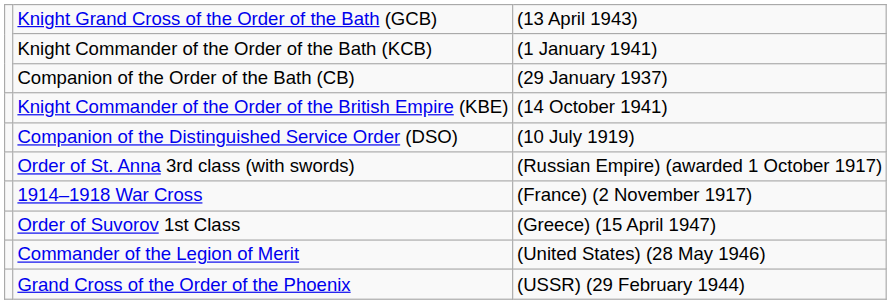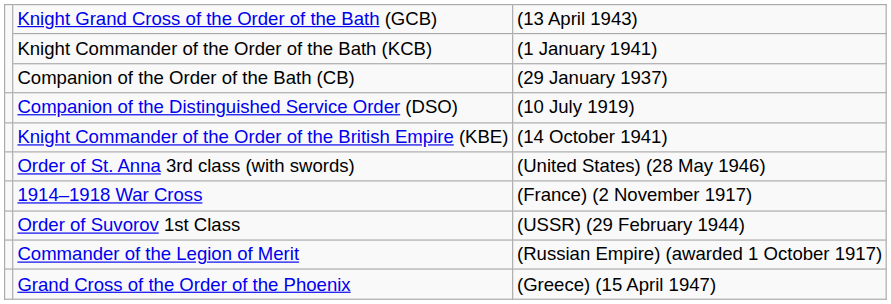rows swapped: Knight Commander of the Order of the British Empire (KBE) <-> Companion of the Distinguished Service Order (DSO)
Order of St. Anna 3rd class (with swords) | column 3: (Russian Empire) (awarded 1 October 1917) -> (United States) (28 May 1946)
Order of Suvorov 1st Class | column 3: (Greece) (15 April 1947) -> (USSR) (29 February 1944)
Commander of the Legion of Merit | column 3: (United States) (28 May 1946) -> (Russian Empire) (awarded 1 October 1917)
Grand Cross of the Order of the Phoenix | column 3: (USSR) (29 February 1944) -> (Greece) (15 April 1947)
